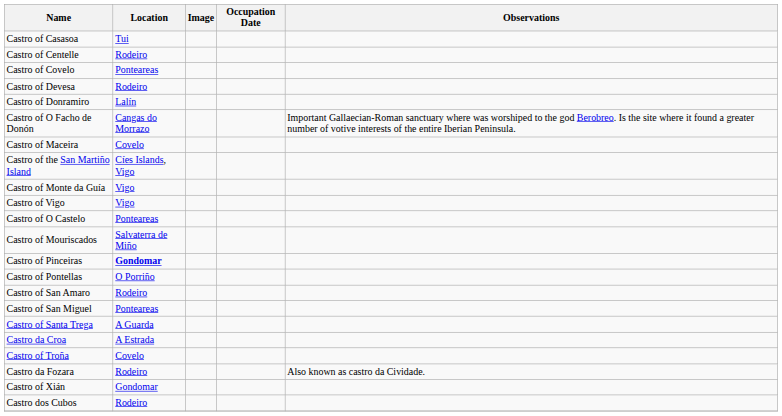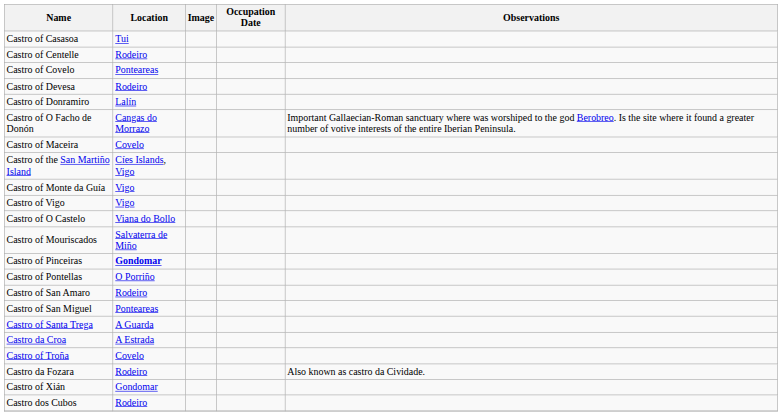Castro of O Castelo | Location: Ponteareas -> Viana do Bollo
